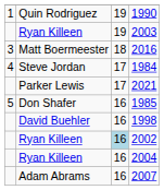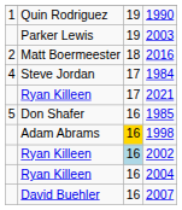2003 | column 2: Ryan Killeen -> Parker Lewis
2016 | column 1: 3 -> 2
2021 | column 2: Parker Lewis -> Ryan Killeen
1998 | column 2: David Buehler -> Adam Abrams
1998 | column 3: no background -> gold background
2007 | column 2: Adam Abrams -> David Buehler
